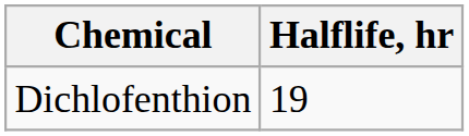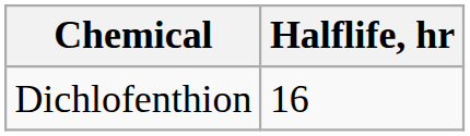Dichlofenthion | Halflife, hr: 19 -> 16
